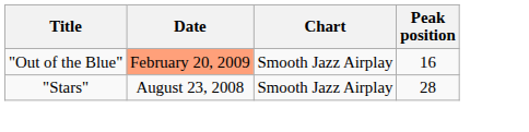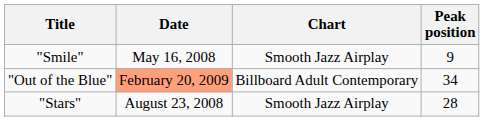+ row: "Smile" | May 16, 2008 | Smooth Jazz Airplay | 9
"Out of the Blue" | Chart: Smooth Jazz Airplay -> Billboard Adult Contemporary
"Out of the Blue" | Peak position: 16 -> 34
